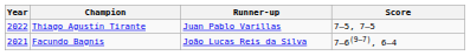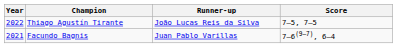Thiago Agustín Tirante | Runner-up: Juan Pablo Varillas -> João Lucas Reis da Silva
Facundo Bagnis | Runner-up: João Lucas Reis da Silva -> Juan Pablo Varillas
